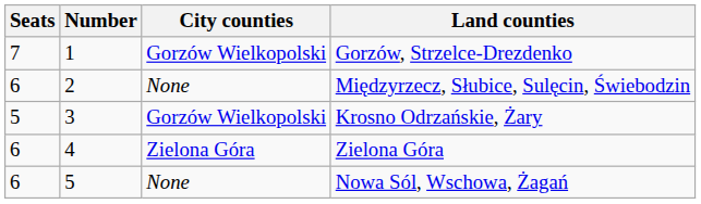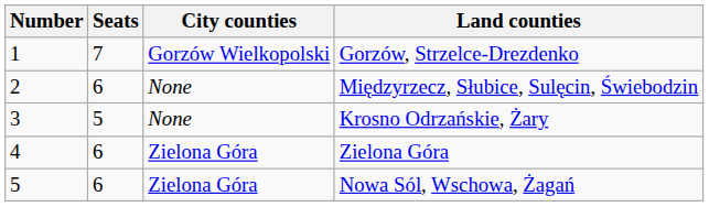columns swapped: Number <-> Seats
Krosno Odrzańskie, Żary | City counties: Gorzów Wielkopolski -> None
Nowa Sól, Wschowa, Żagań | City counties: None -> Zielona Góra
